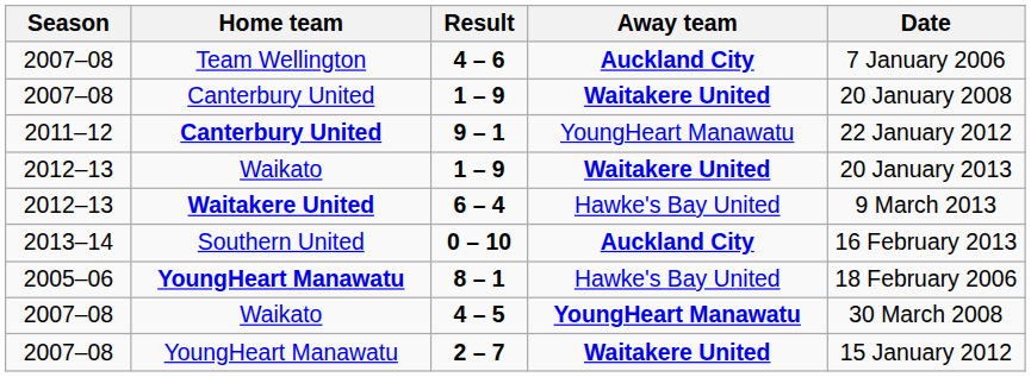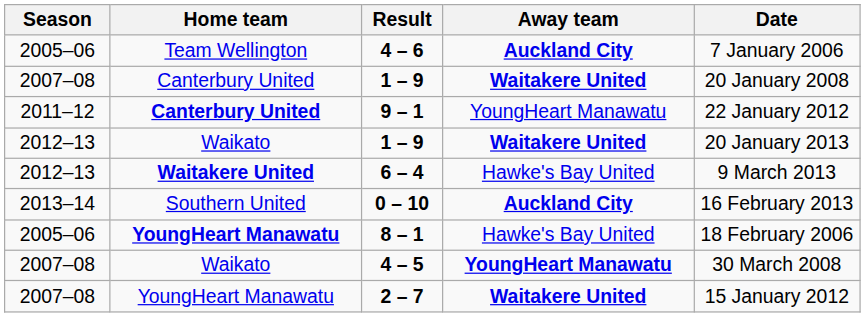4 – 6 | Season: 2007–08 -> 2005–06
